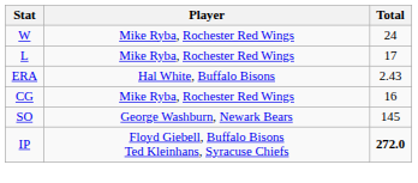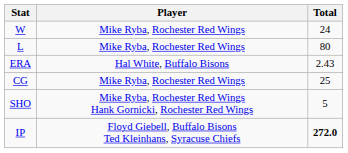L | Total: 17 -> 80
CG | Total: 16 -> 25
+ row: SHO | Mike Ryba, Rochester Red Wings Hank Gornicki, Rochester Red Wings | 5
- row: SO | George Washburn, Newark Bears | 145
